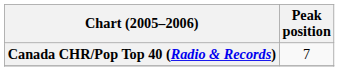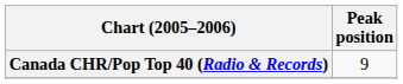Canada CHR/Pop Top 40 (Radio & Records) | Peak position: 7 -> 9
